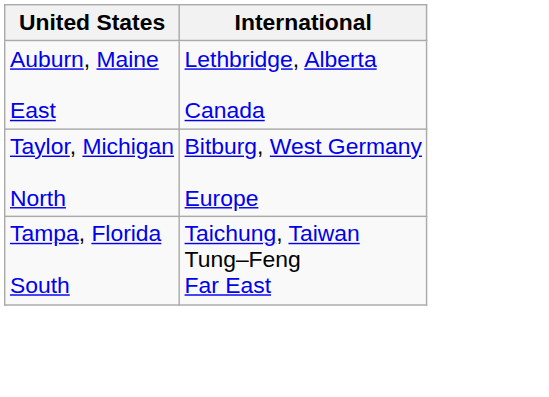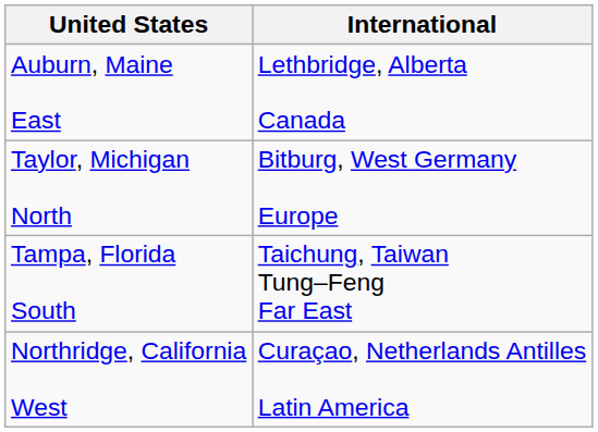+ row: Northridge, California West | Curaçao, Netherlands Antilles Latin America
